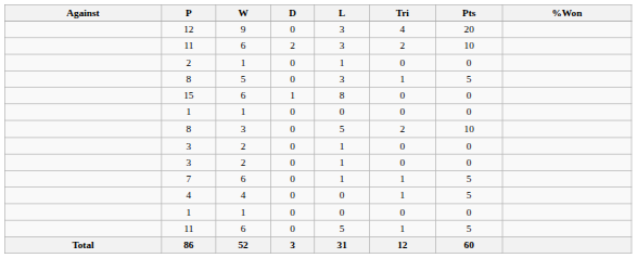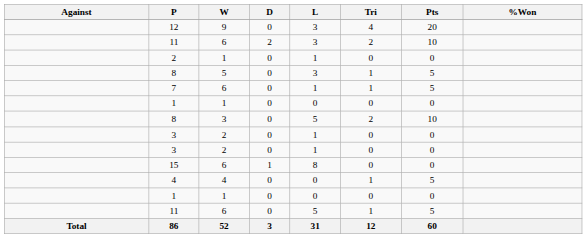rows swapped: 7 <-> 15
